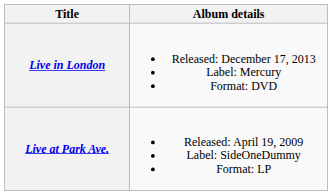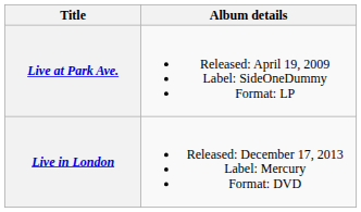rows swapped: Live at Park Ave. <-> Live in London
